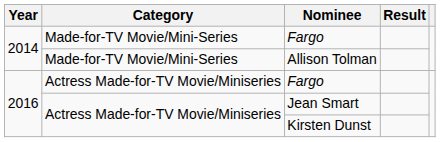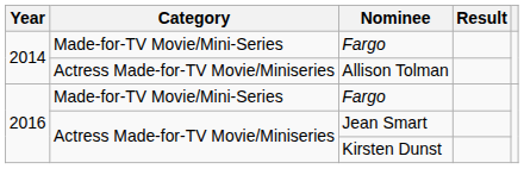Allison Tolman | Category: Made-for-TV Movie/Mini-Series -> Actress Made-for-TV Movie/Miniseries
2016 / Fargo | Category: Actress Made-for-TV Movie/Miniseries -> Made-for-TV Movie/Mini-Series
